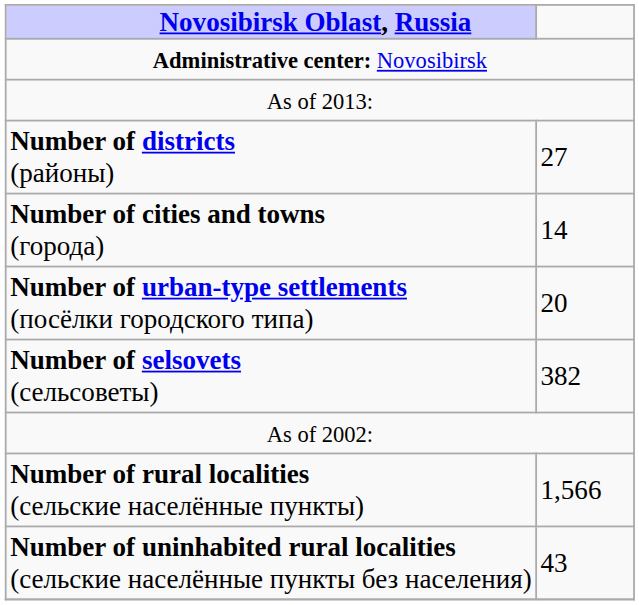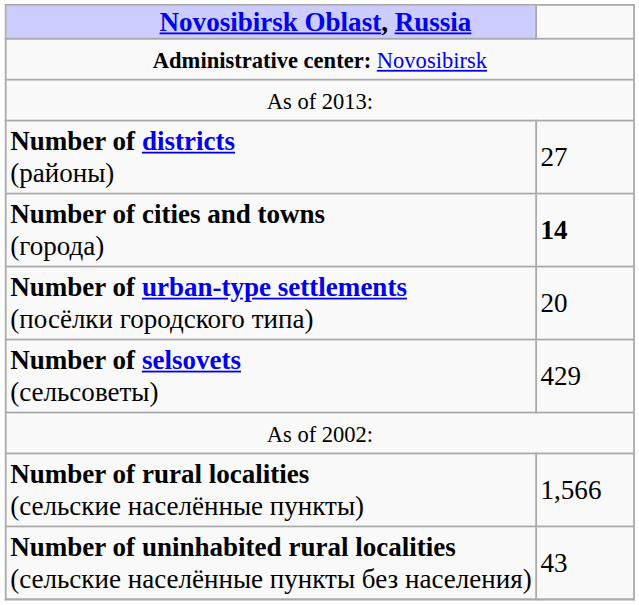Number of cities and towns (города) | column 2: normal -> bold
Number of selsovets (сельсоветы) | column 2: 382 -> 429
